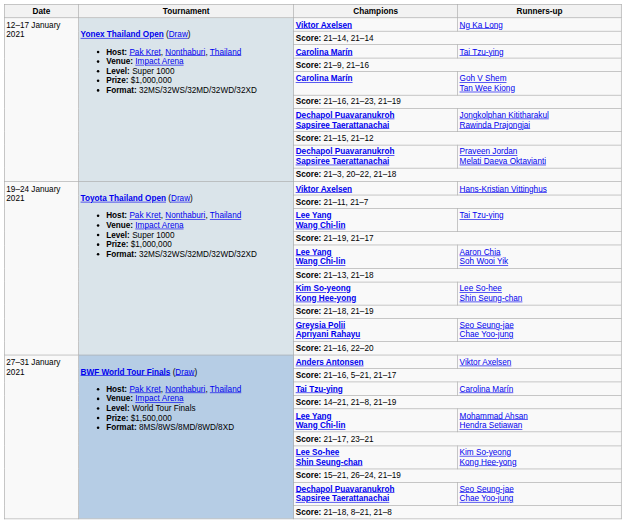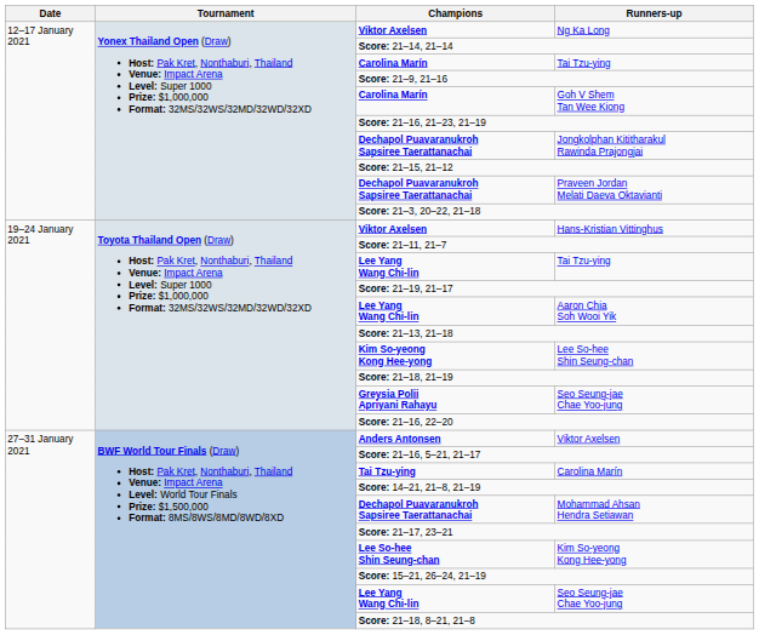Mohammad Ahsan Hendra Setiawan | Champions: Lee Yang Wang Chi-lin -> Dechapol Puavaranukroh Sapsiree Taerattanachai
27–31 January 2021 / Seo Seung-jae Chae Yoo-jung | Champions: Dechapol Puavaranukroh Sapsiree Taerattanachai -> Lee Yang Wang Chi-lin
